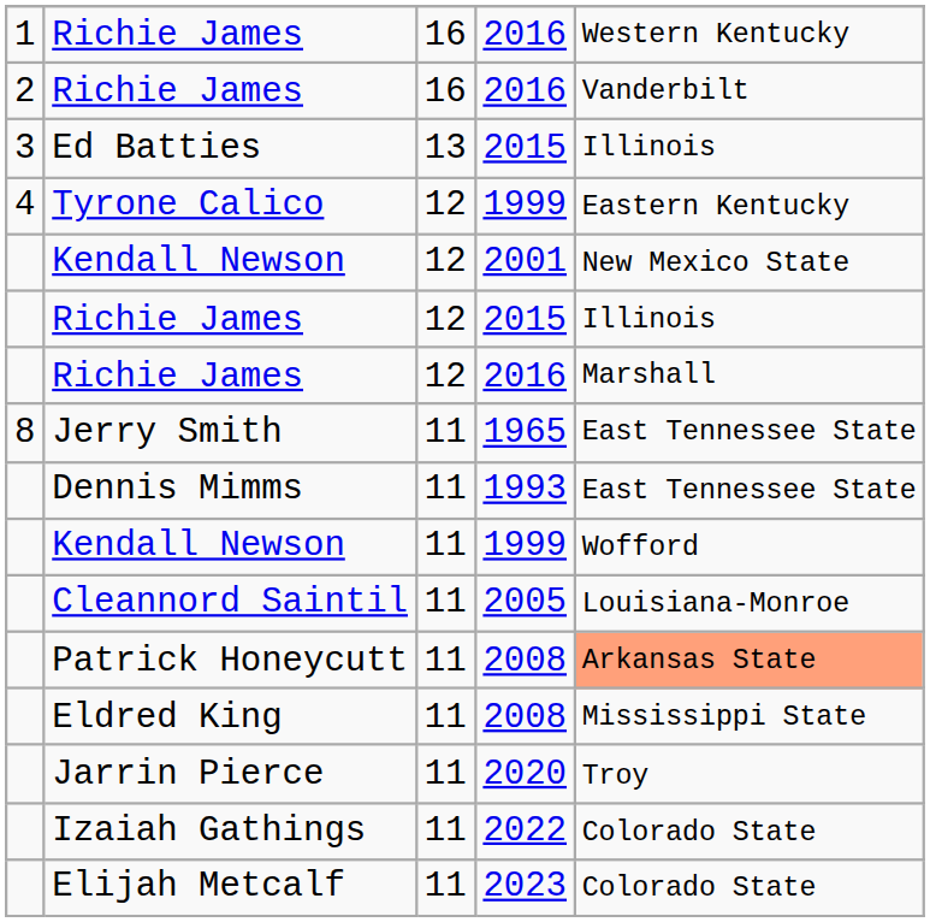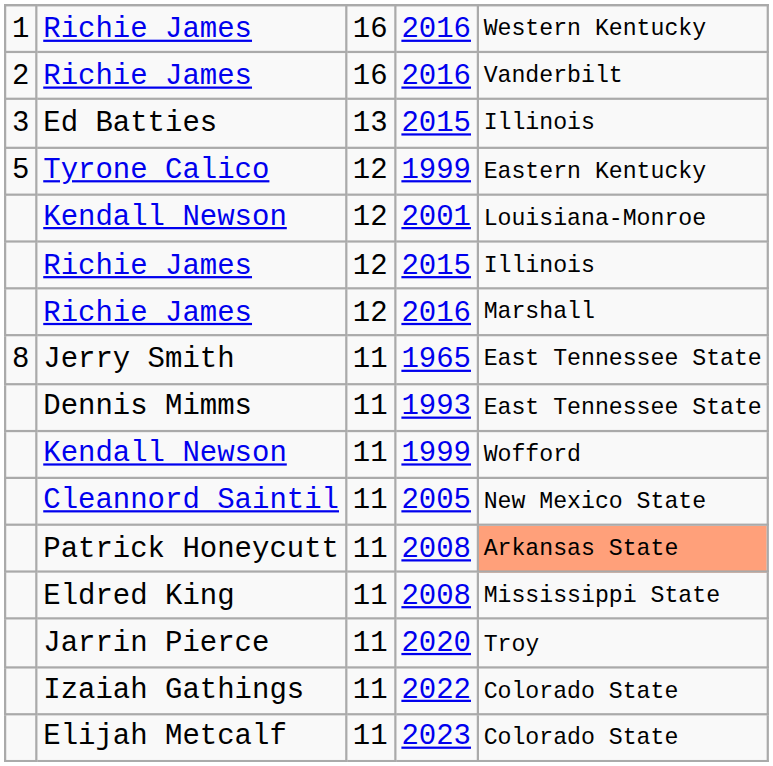Tyrone Calico | column 1: 4 -> 5
Kendall Newson / 2001 | column 5: New Mexico State -> Louisiana-Monroe
Cleannord Saintil | column 5: Louisiana-Monroe -> New Mexico State
